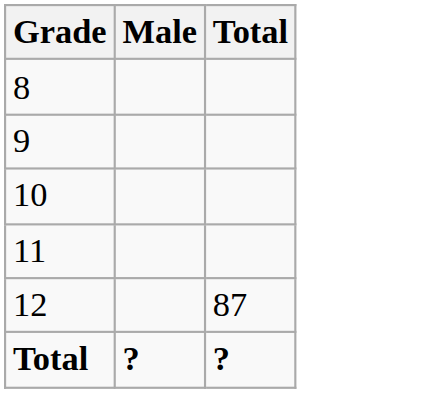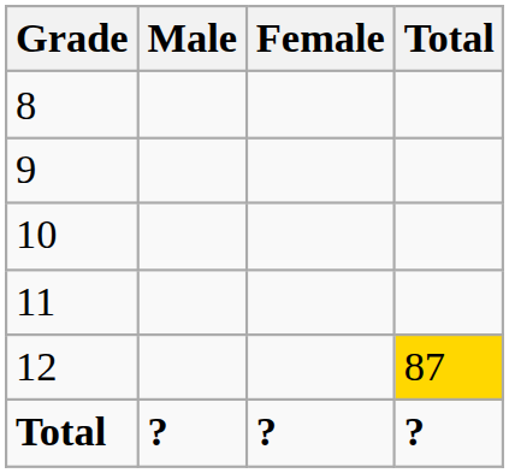+ column: Female | ?
12 | Total: no background -> gold background
